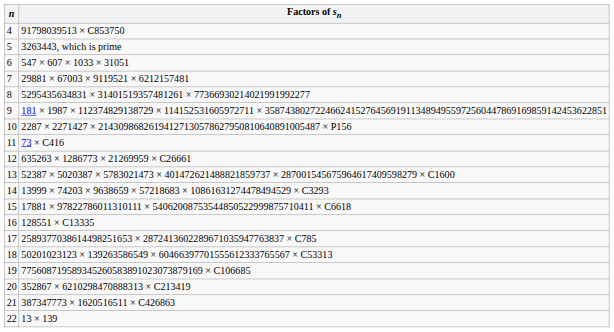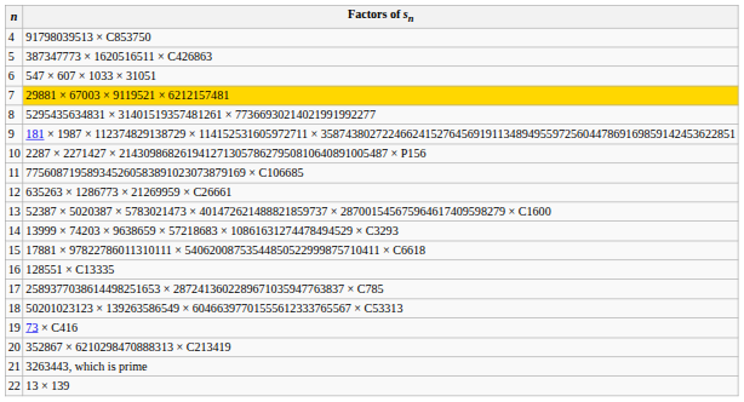5 | Factors of sn: 3263443, which is prime -> 387347773 × 1620516511 × C426863
7 | Factors of sn: no background -> gold background
11 | Factors of sn: 73 × C416 -> 775608719589345260583891023073879169 × C106685
19 | Factors of sn: 775608719589345260583891023073879169 × C106685 -> 73 × C416
21 | Factors of sn: 387347773 × 1620516511 × C426863 -> 3263443, which is prime
